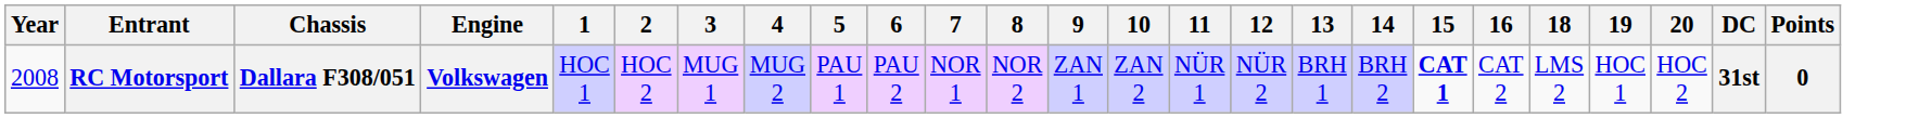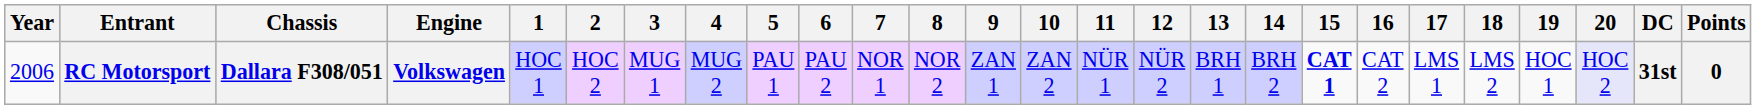+ column: 17 | LMS 1
RC Motorsport | Year: 2008 -> 2006
RC Motorsport | 20: no background -> lavender background
